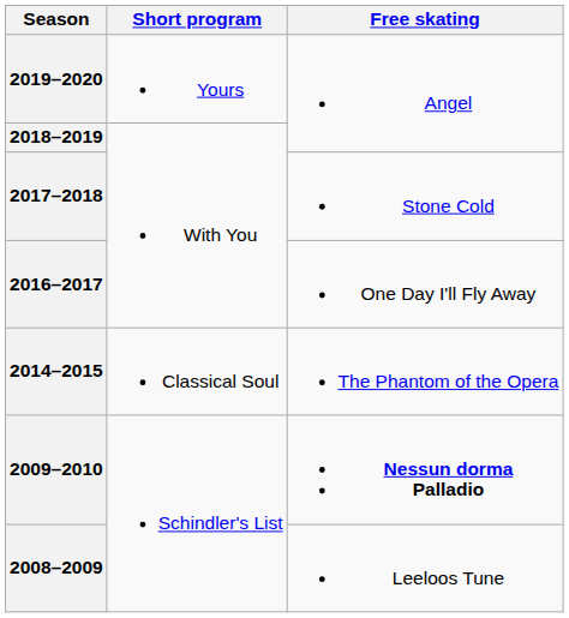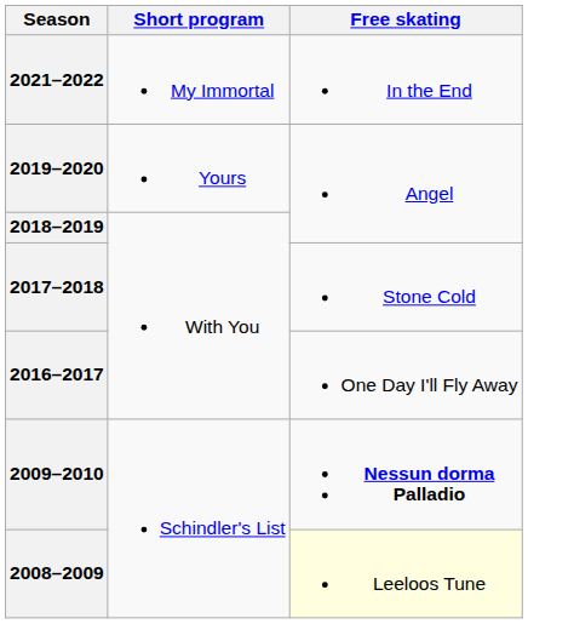+ row: 2021–2022 | My Immortal | In the End
- row: 2014–2015 | Classical Soul | The Phantom of the Opera
2008–2009 | Free skating: no background -> lightyellow background
